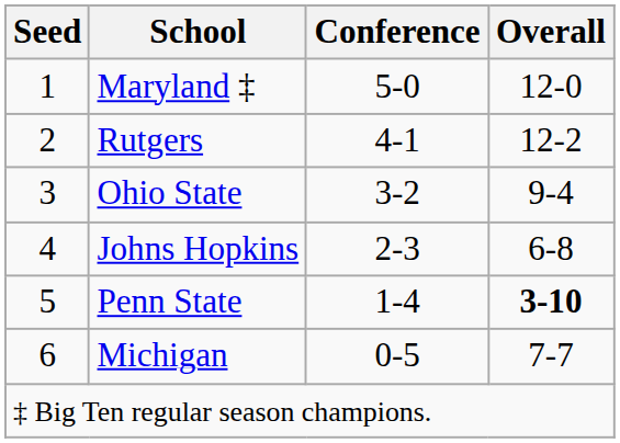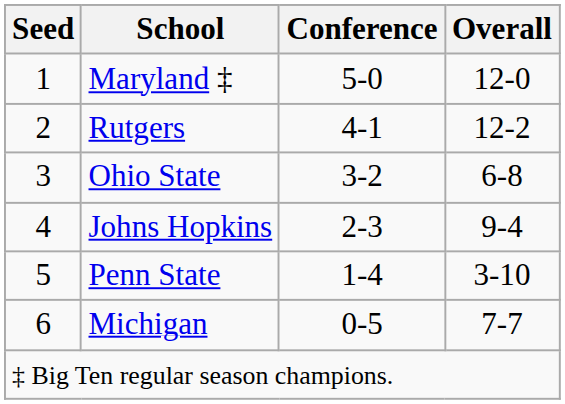Ohio State | Overall: 9-4 -> 6-8
Johns Hopkins | Overall: 6-8 -> 9-4
Penn State | Overall: bold -> normal
